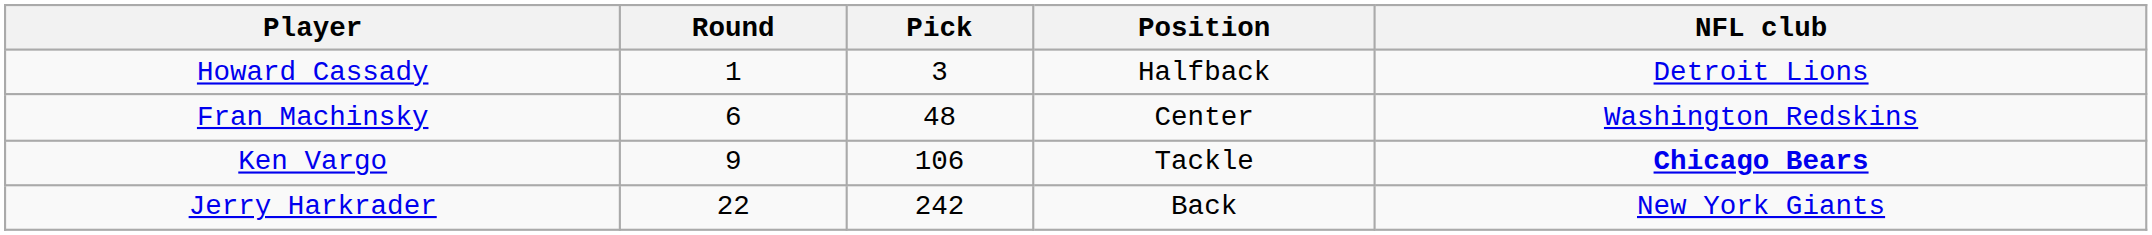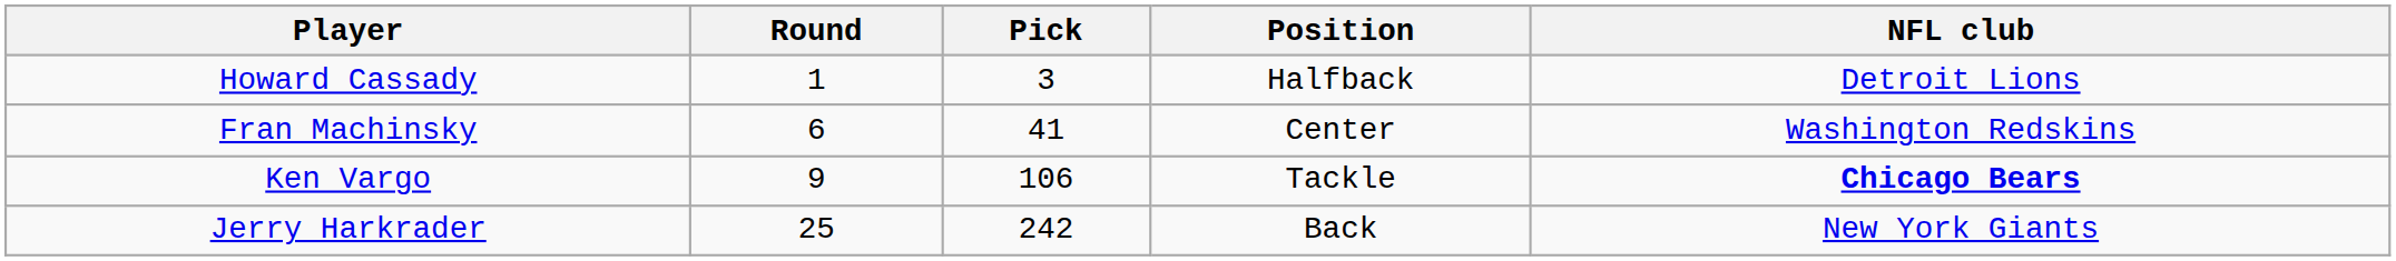Fran Machinsky | Pick: 48 -> 41
Jerry Harkrader | Round: 22 -> 25
